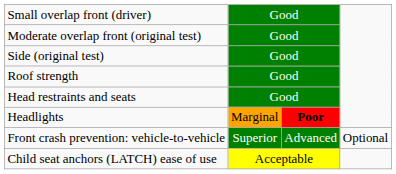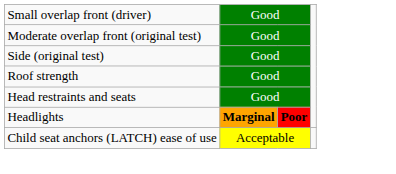Headlights | column 2: normal -> bold
- row: Front crash prevention: vehicle-to-vehicle | Superior | Advanced | Optional
